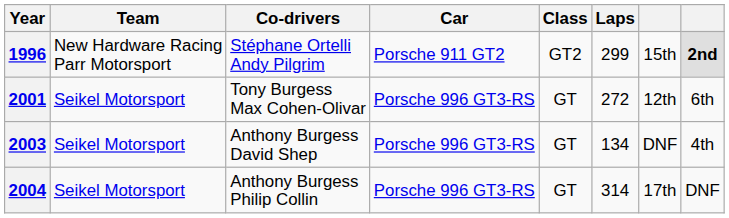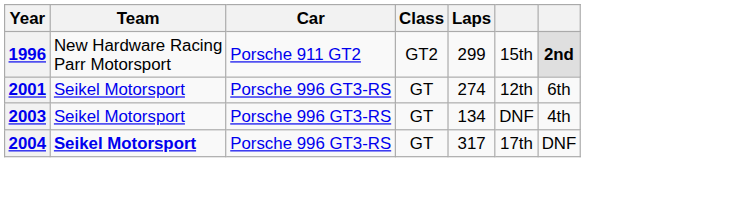- column: Co-drivers | Stéphane Ortelli Andy Pilgrim | Tony Burgess Max Cohen-Olivar | Anthony Burgess David Shep | Anthony Burgess Philip Collin
2001 | Laps: 272 -> 274
2004 | Team: normal -> bold
2004 | Laps: 314 -> 317
